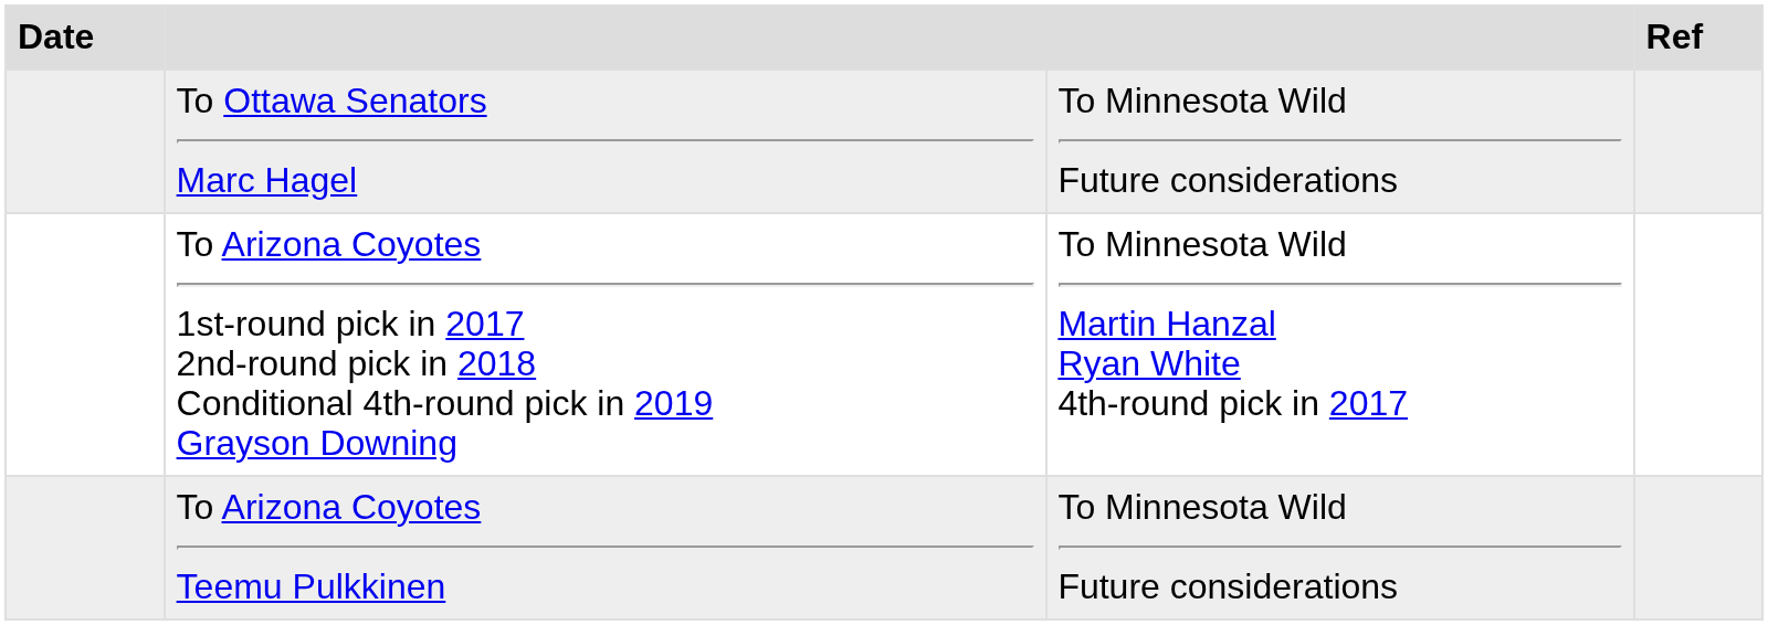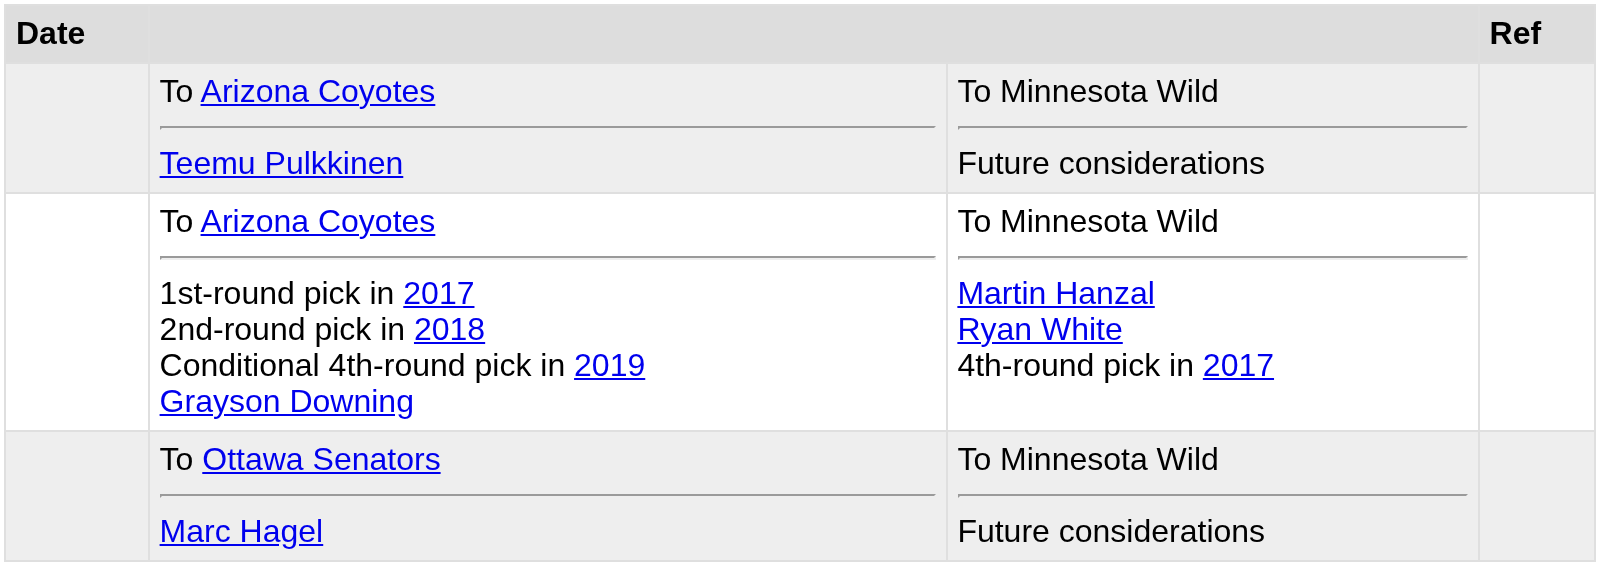rows swapped: To Ottawa Senators Marc Hagel <-> To Arizona Coyotes Teemu Pulkkinen
